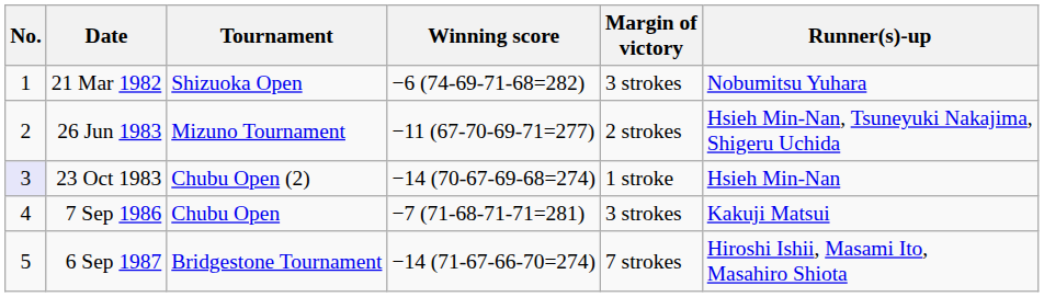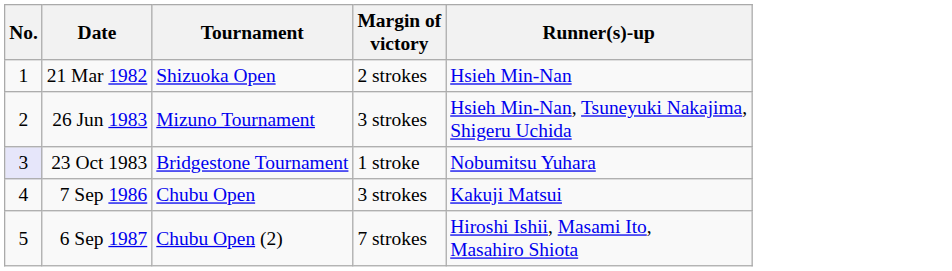- column: Winning score | −6 (74-69-71-68=282) | −11 (67-70-69-71=277) | −14 (70-67-69-68=274) | −7 (71-68-71-71=281) | −14 (71-67-66-70=274)
21 Mar 1982 | Margin of victory: 3 strokes -> 2 strokes
21 Mar 1982 | Runner(s)-up: Nobumitsu Yuhara -> Hsieh Min-Nan
26 Jun 1983 | Margin of victory: 2 strokes -> 3 strokes
23 Oct 1983 | Tournament: Chubu Open (2) -> Bridgestone Tournament
23 Oct 1983 | Runner(s)-up: Hsieh Min-Nan -> Nobumitsu Yuhara
6 Sep 1987 | Tournament: Bridgestone Tournament -> Chubu Open (2)
